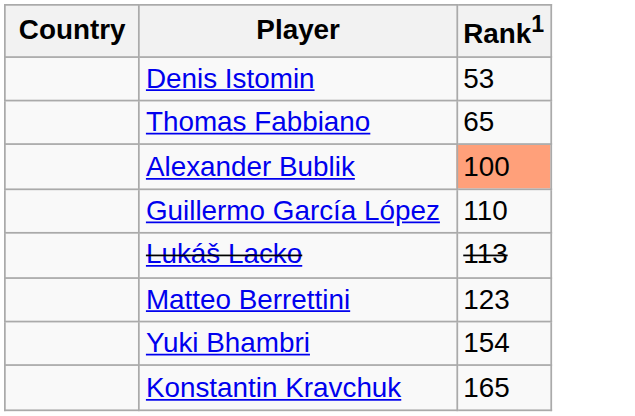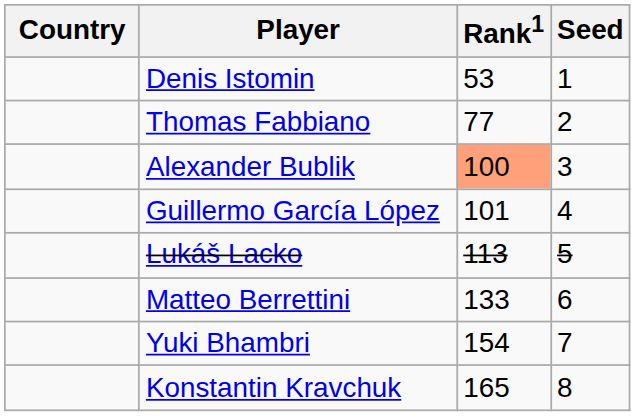+ column: Seed | 1 | 2 | 3 | 4 | 5 | 6 | 7 | 8
Thomas Fabbiano | Rank1: 65 -> 77
Guillermo García López | Rank1: 110 -> 101
Matteo Berrettini | Rank1: 123 -> 133
